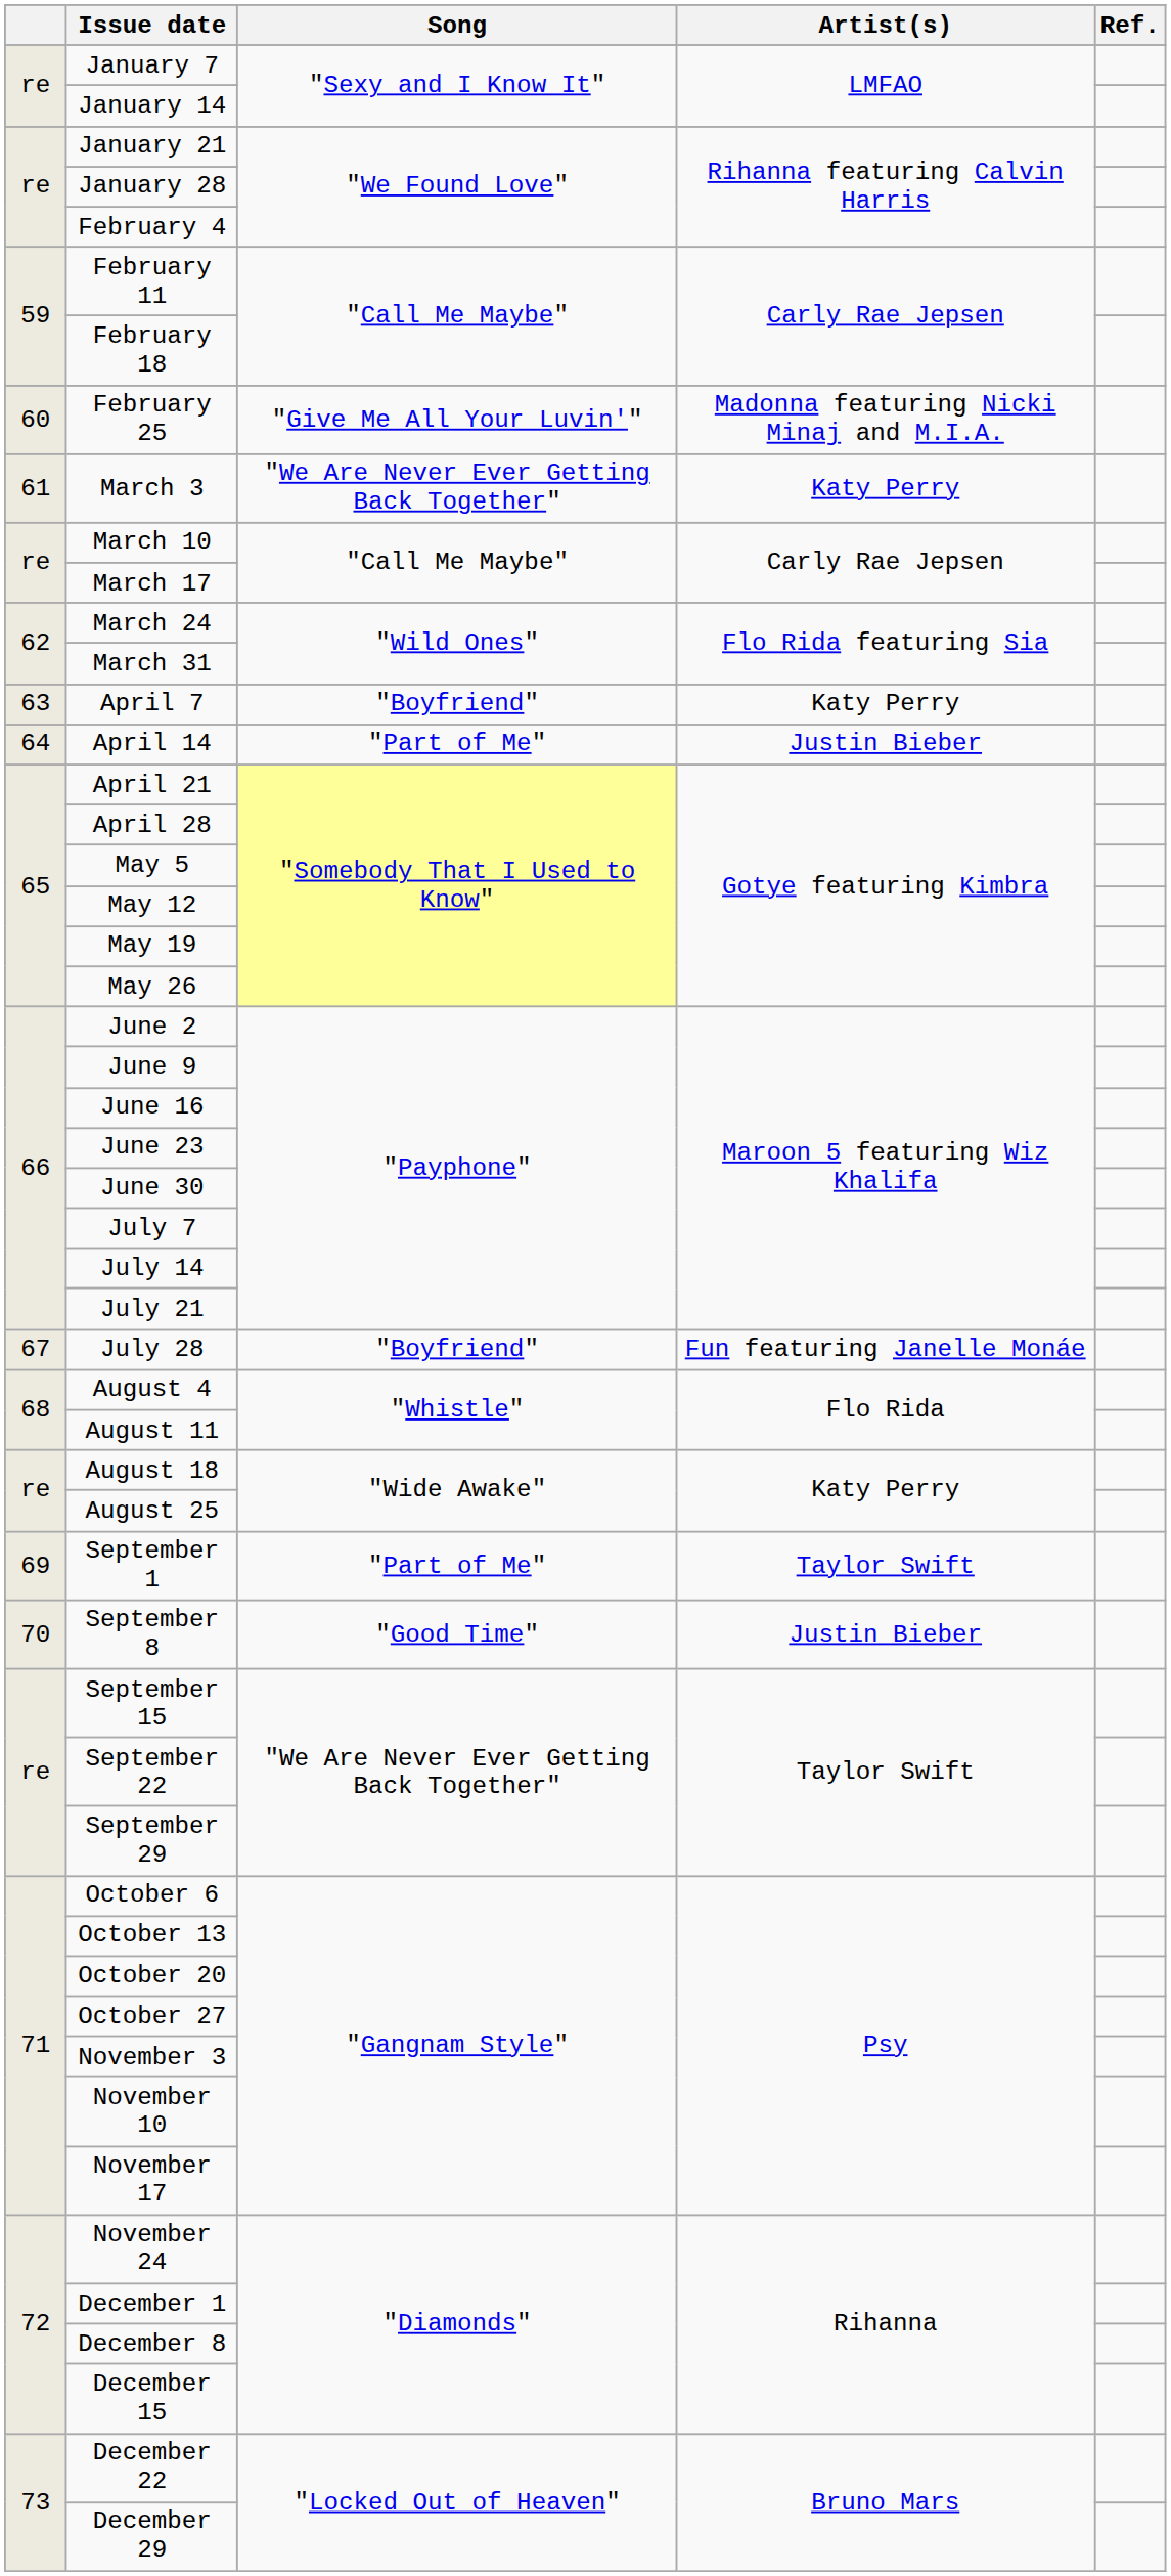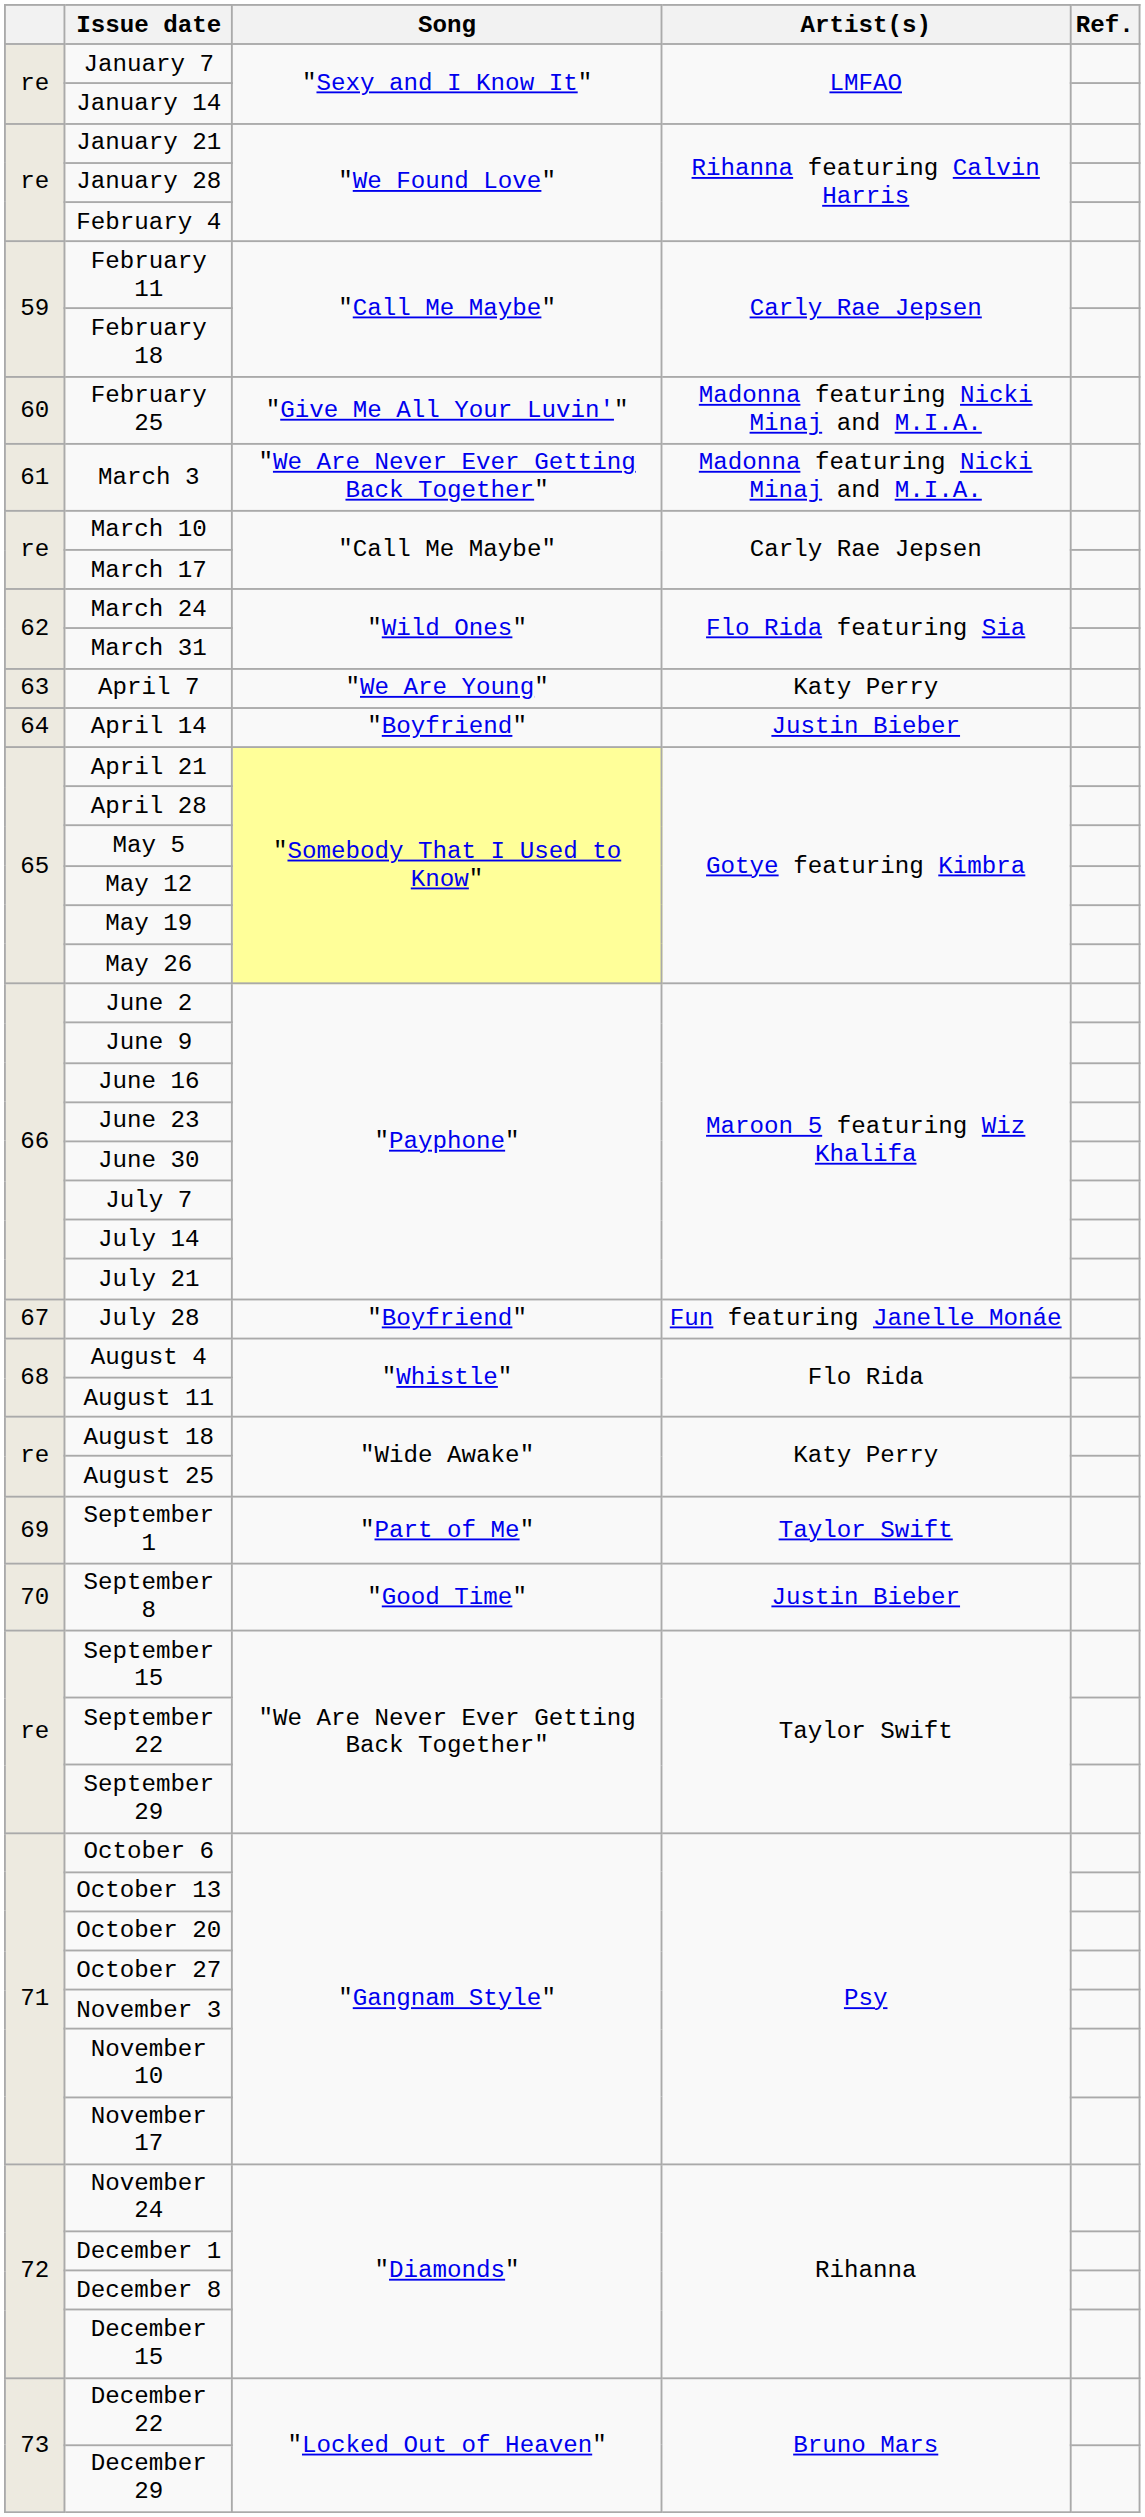March 3 | Artist(s): Katy Perry -> Madonna featuring Nicki Minaj and M.I.A.
April 7 | Song: "Boyfriend" -> "We Are Young"
April 14 | Song: "Part of Me" -> "Boyfriend"
